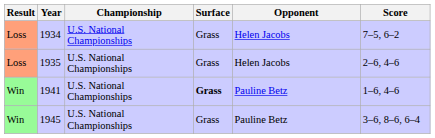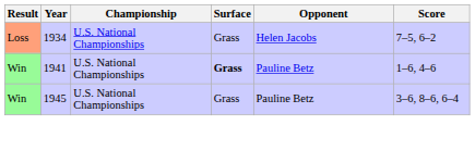- row: Loss | 1935 | U.S. National Championships | Grass | Helen Jacobs | 2–6, 4–6
